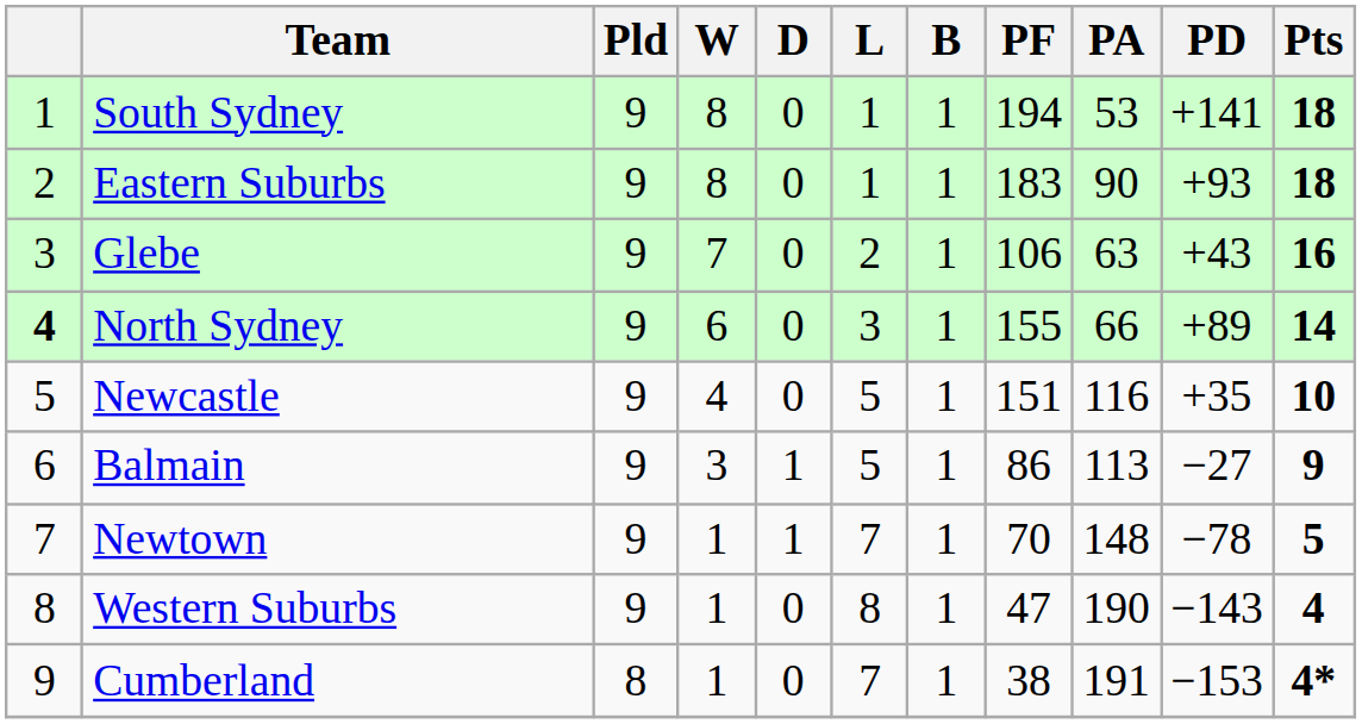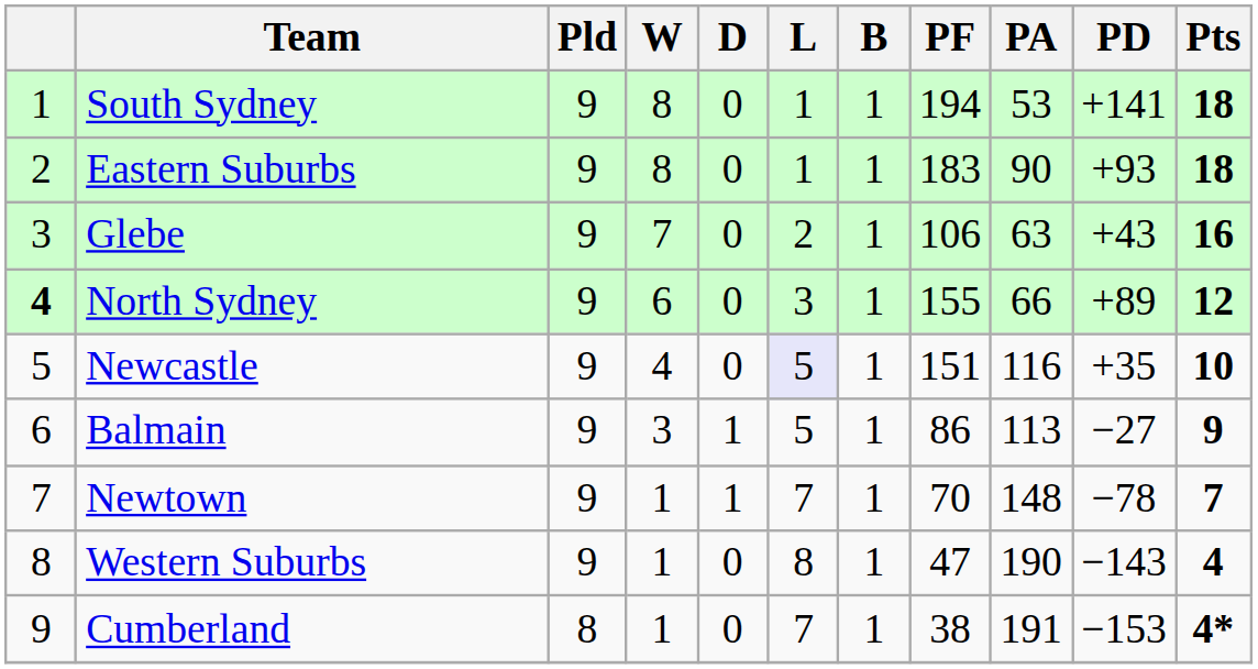North Sydney | Pts: 14 -> 12
Newcastle | L: no background -> lavender background
Newtown | Pts: 5 -> 7
